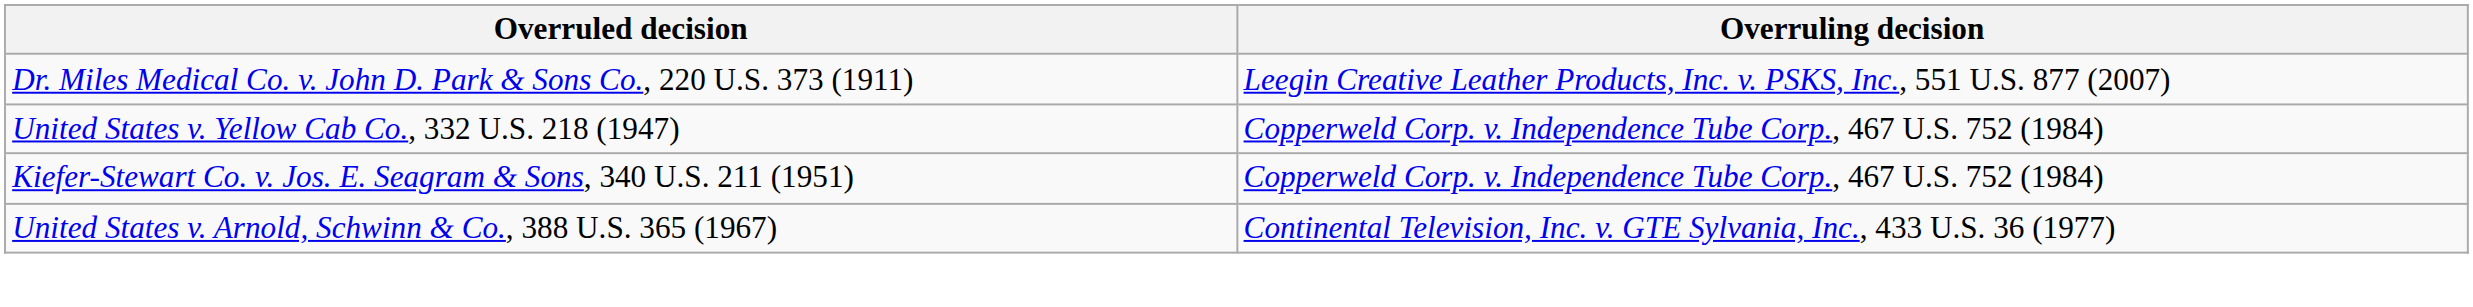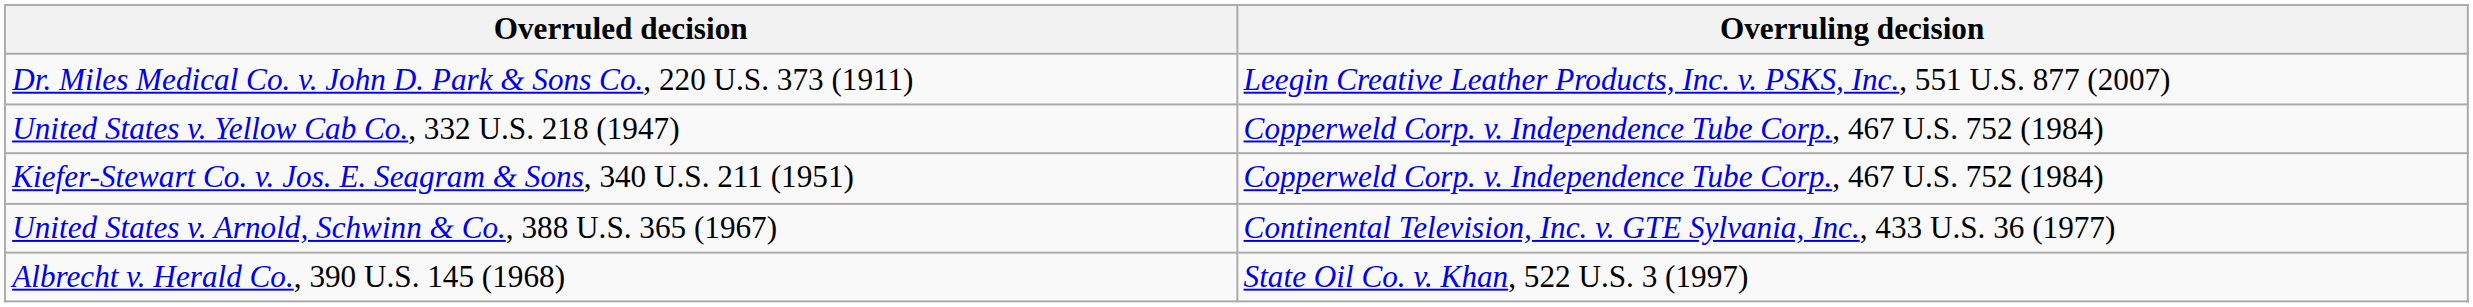+ row: Albrecht v. Herald Co., 390 U.S. 145 (1968) | State Oil Co. v. Khan, 522 U.S. 3 (1997)
